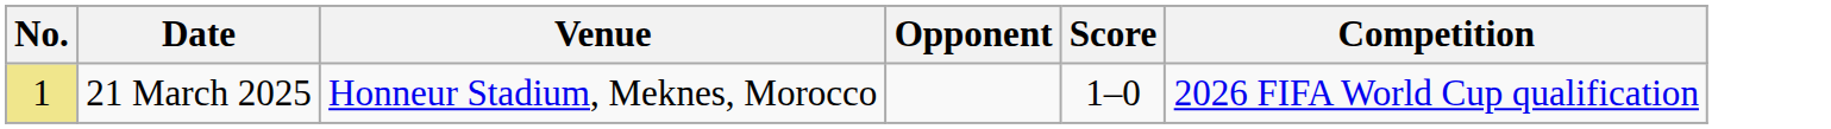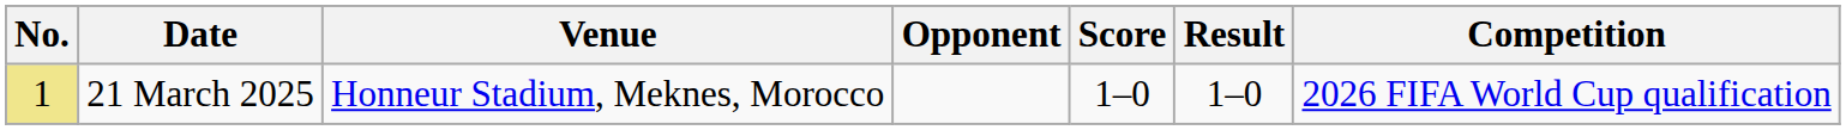+ column: Result | 1–0
